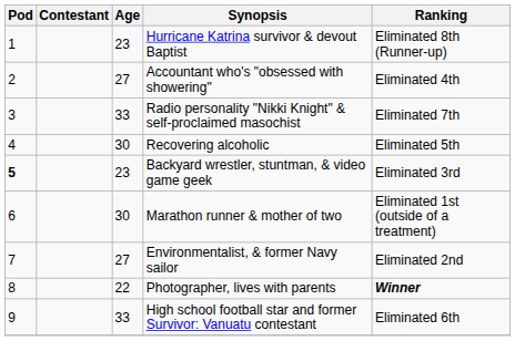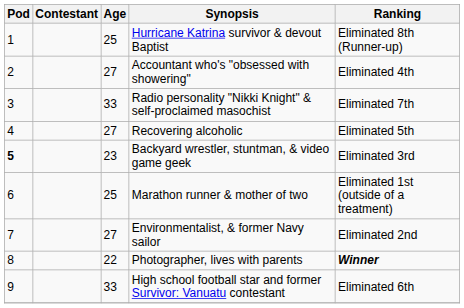Hurricane Katrina survivor & devout Baptist | Age: 23 -> 25
Recovering alcoholic | Age: 30 -> 27
Marathon runner & mother of two | Age: 30 -> 25
